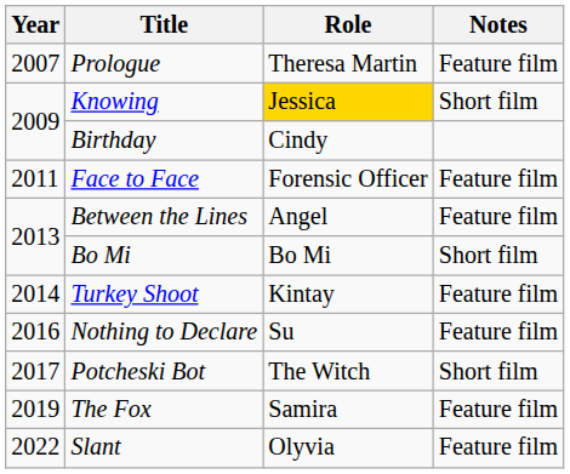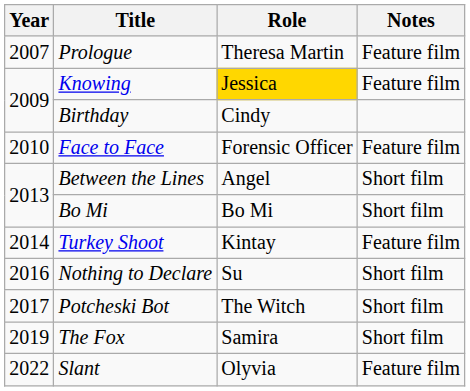Knowing | Notes: Short film -> Feature film
Face to Face | Year: 2011 -> 2010
Between the Lines | Notes: Feature film -> Short film
Nothing to Declare | Notes: Feature film -> Short film
The Fox | Notes: Feature film -> Short film
